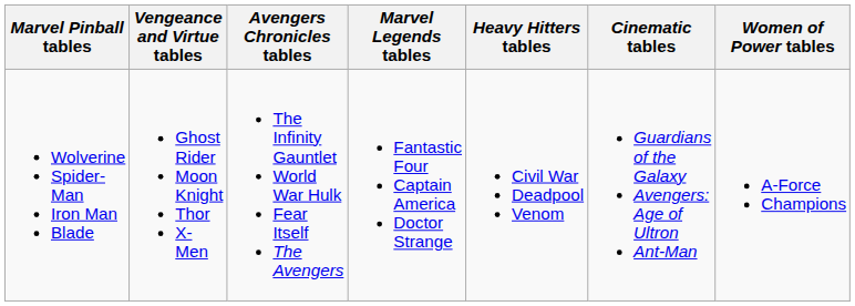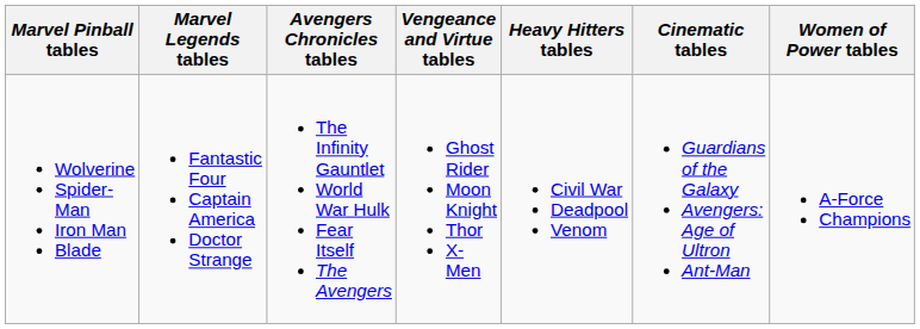columns swapped: Vengeance and Virtue tables <-> Marvel Legends tables
